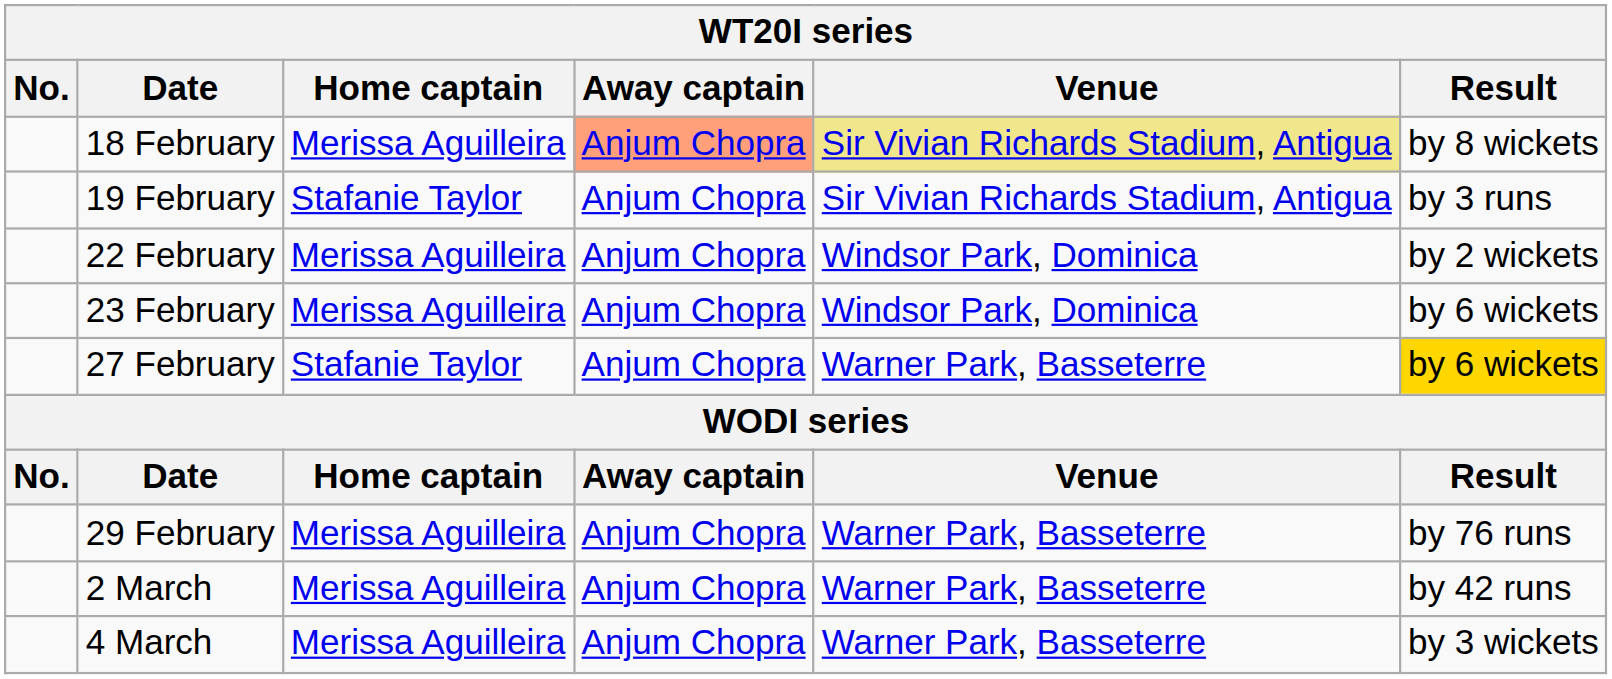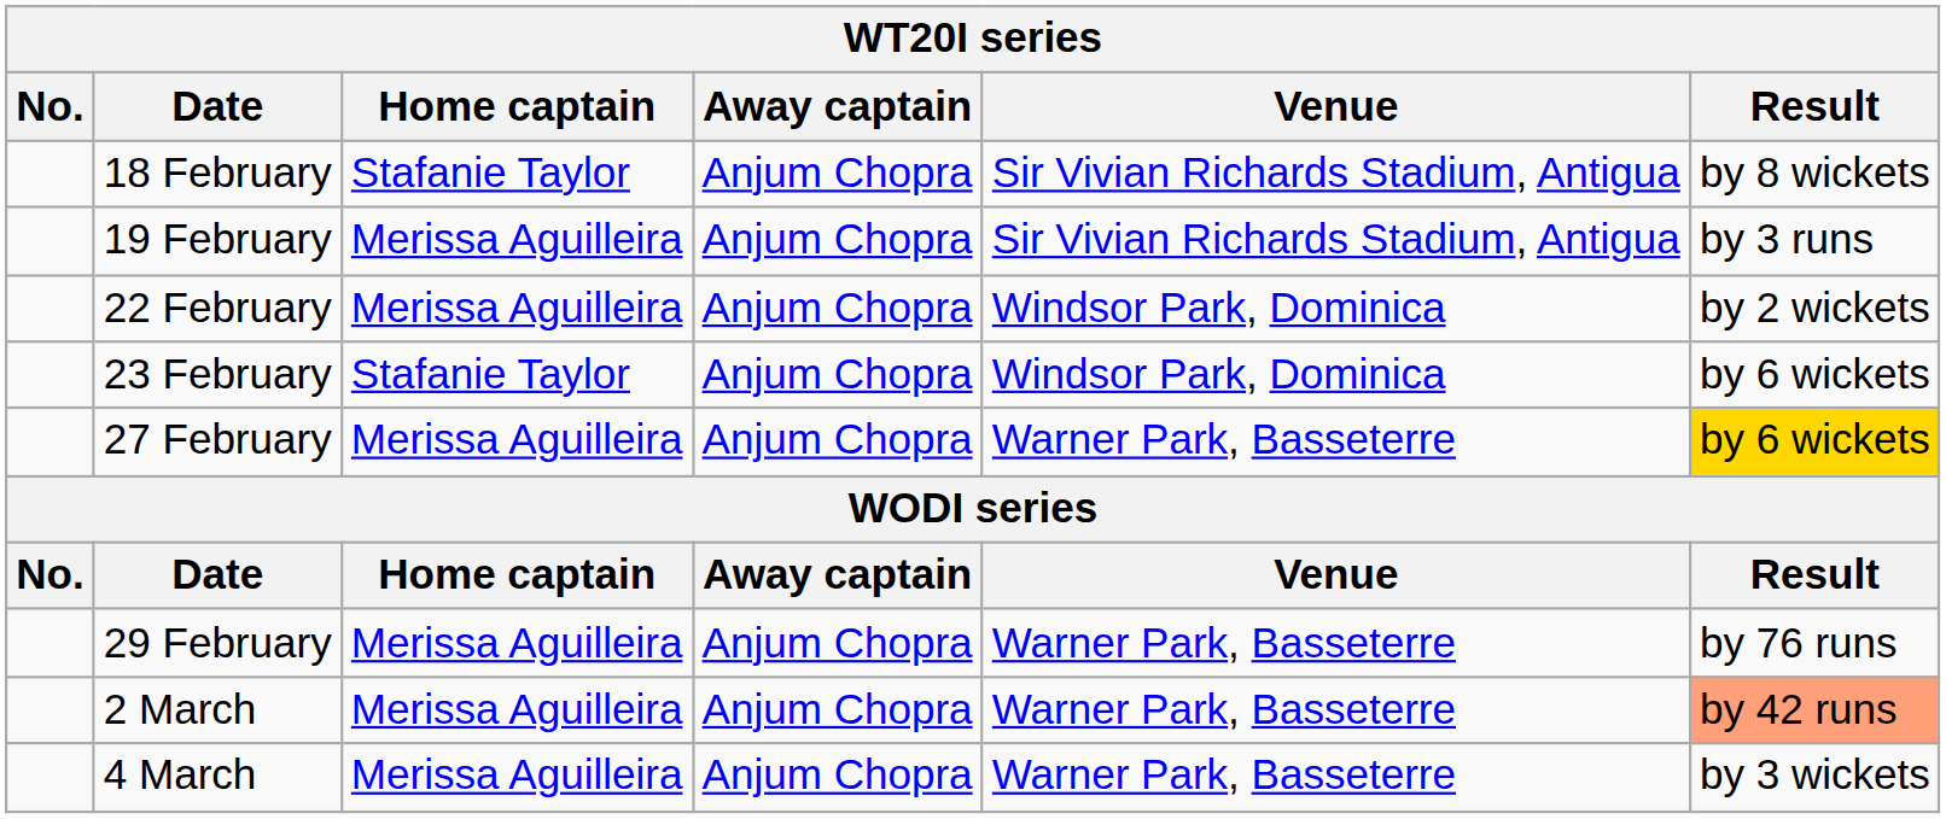18 February | Home captain: Merissa Aguilleira -> Stafanie Taylor
18 February | Away captain: lightsalmon background -> no background
18 February | Venue: khaki background -> no background
19 February | Home captain: Stafanie Taylor -> Merissa Aguilleira
23 February | Home captain: Merissa Aguilleira -> Stafanie Taylor
27 February | Home captain: Stafanie Taylor -> Merissa Aguilleira
2 March | Result: no background -> lightsalmon background
